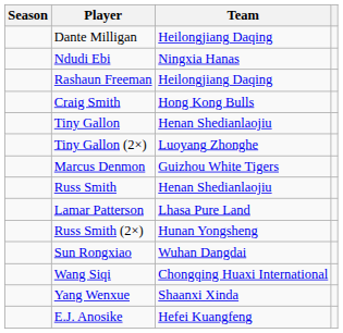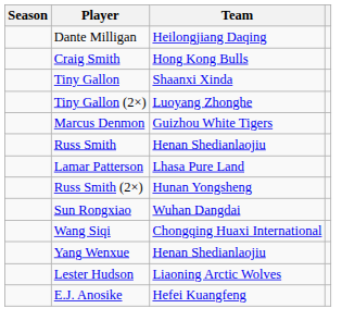- row: Ndudi Ebi | Ningxia Hanas
- row: Rashaun Freeman | Heilongjiang Daqing
Tiny Gallon | Team: Henan Shedianlaojiu -> Shaanxi Xinda
Yang Wenxue | Team: Shaanxi Xinda -> Henan Shedianlaojiu
+ row: Lester Hudson | Liaoning Arctic Wolves
